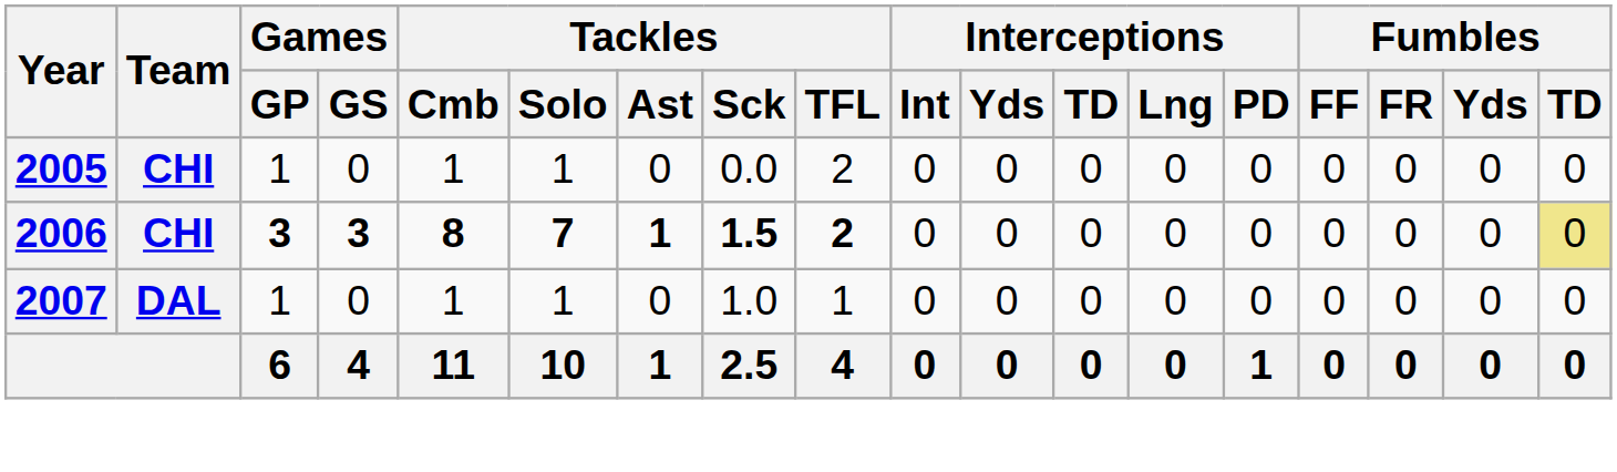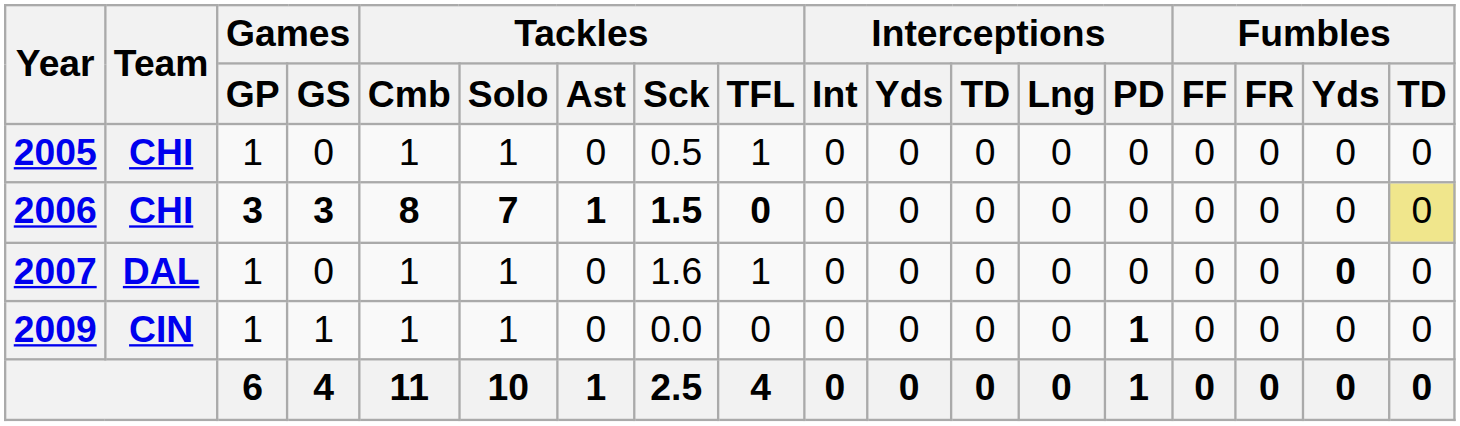2005 | Tackles / Sck: 0.0 -> 0.5
2005 | Tackles / TFL: 2 -> 1
2006 | Tackles / TFL: 2 -> 0
2007 | Tackles / Sck: 1.0 -> 1.6
2007 | Fumbles / Yds: normal -> bold
+ row: 2009 | CIN | 1 | 1 | 1 | 1 | 0 | 0.0 | 0 | 0 | 0 | 0 | 0 | 1 | 0 | 0 | 0 | 0
